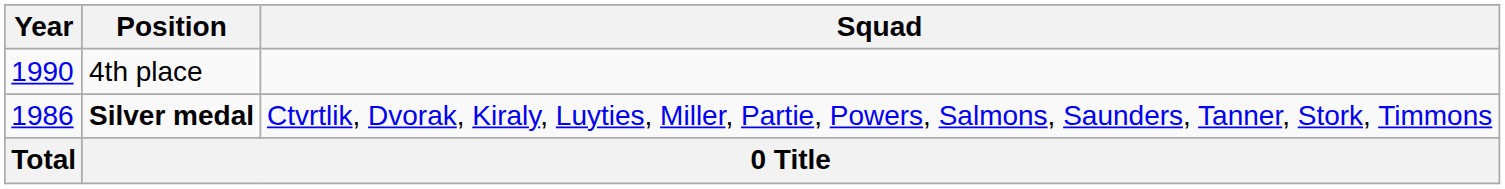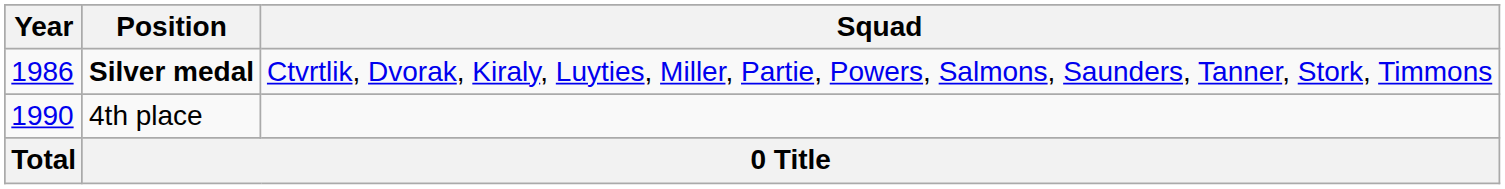rows swapped: Silver medal <-> 4th place
